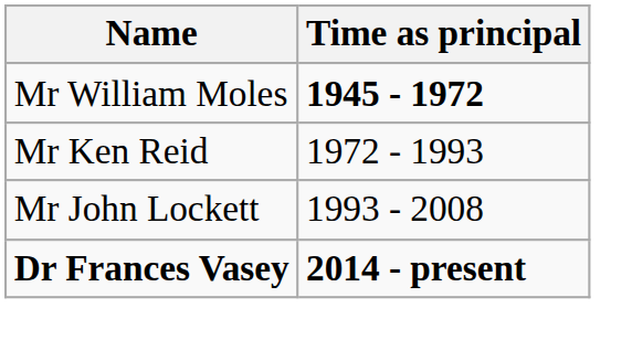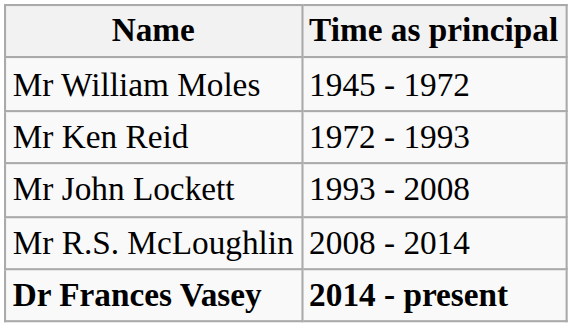Mr William Moles | Time as principal: bold -> normal
+ row: Mr R.S. McLoughlin | 2008 - 2014
